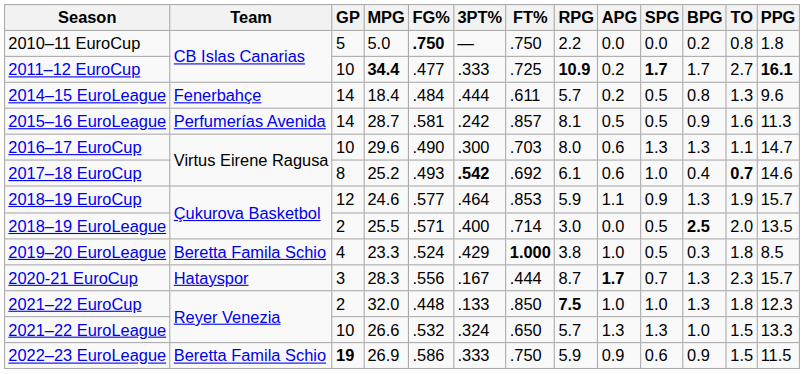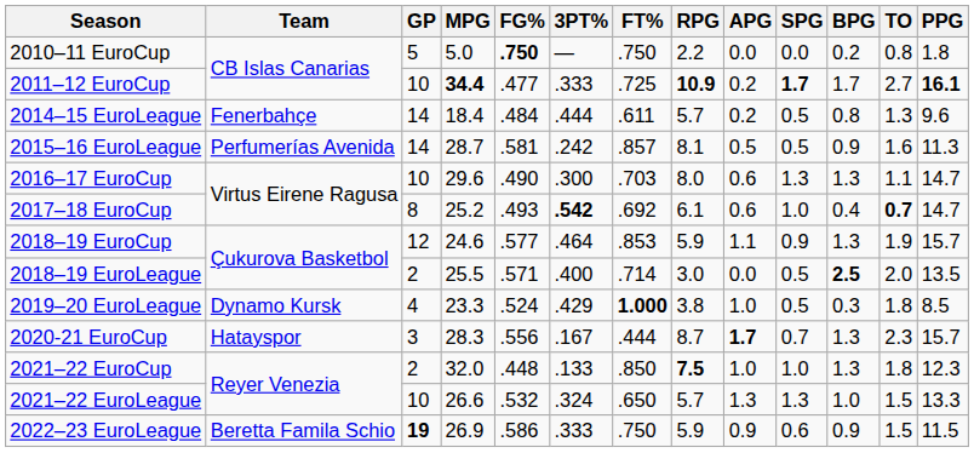2017–18 EuroCup | PPG: 14.6 -> 14.7
2019–20 EuroLeague | Team: Beretta Famila Schio -> Dynamo Kursk
